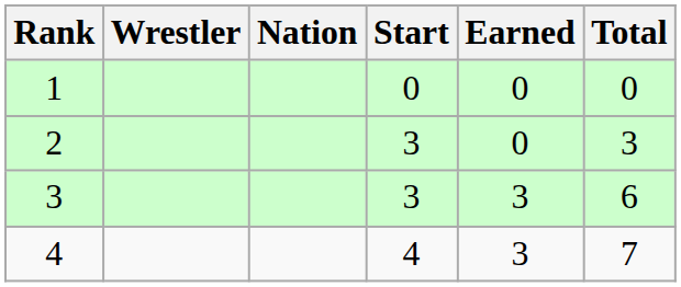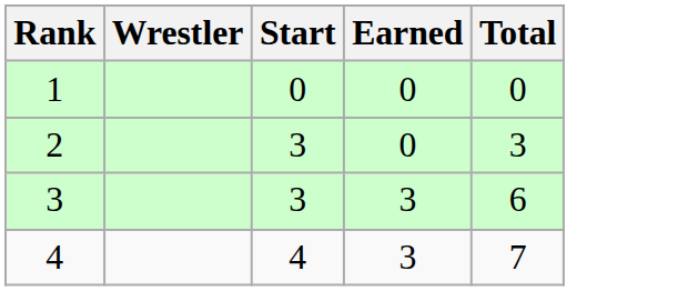- column: Nation
